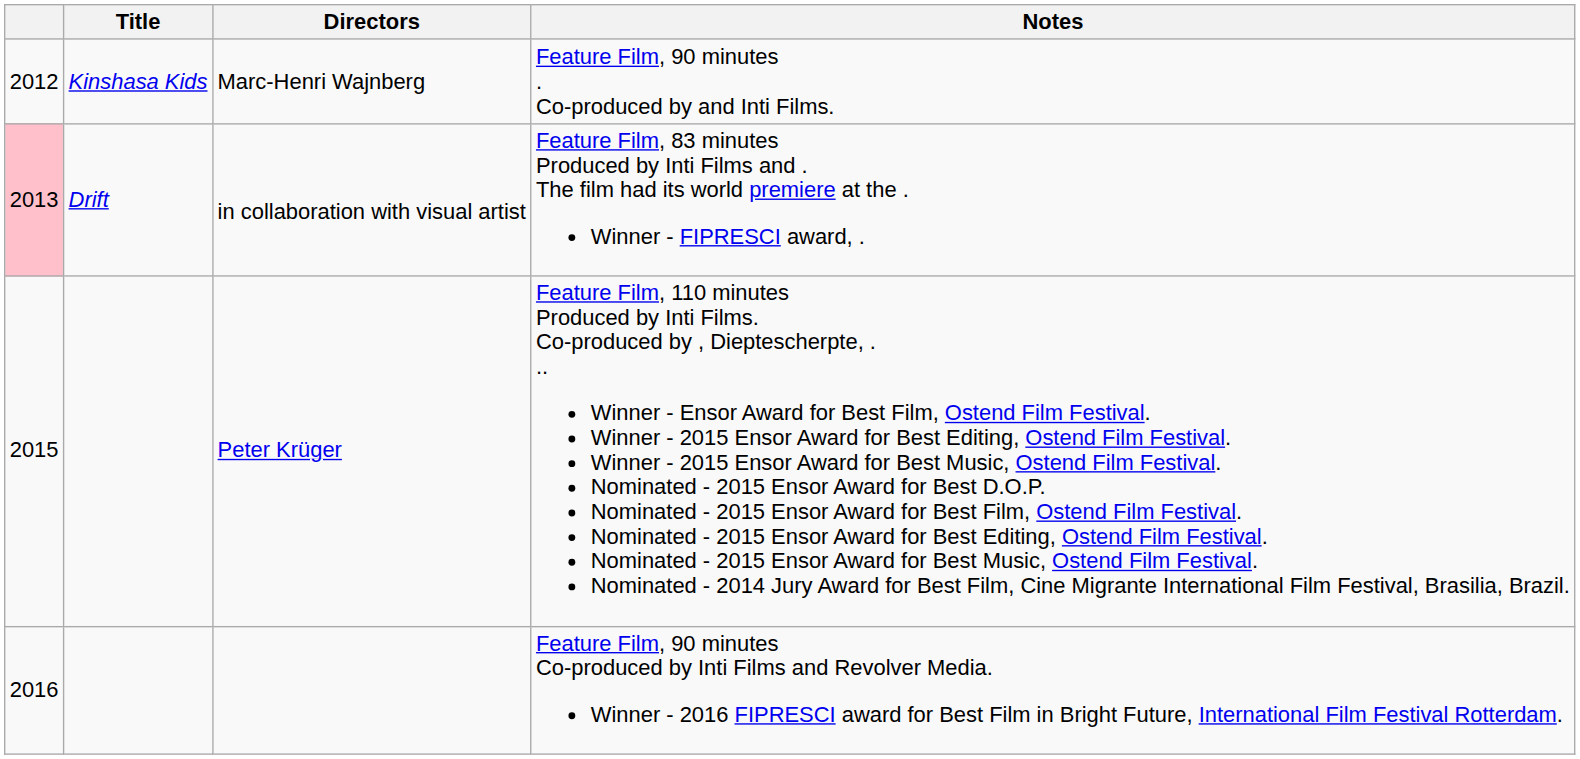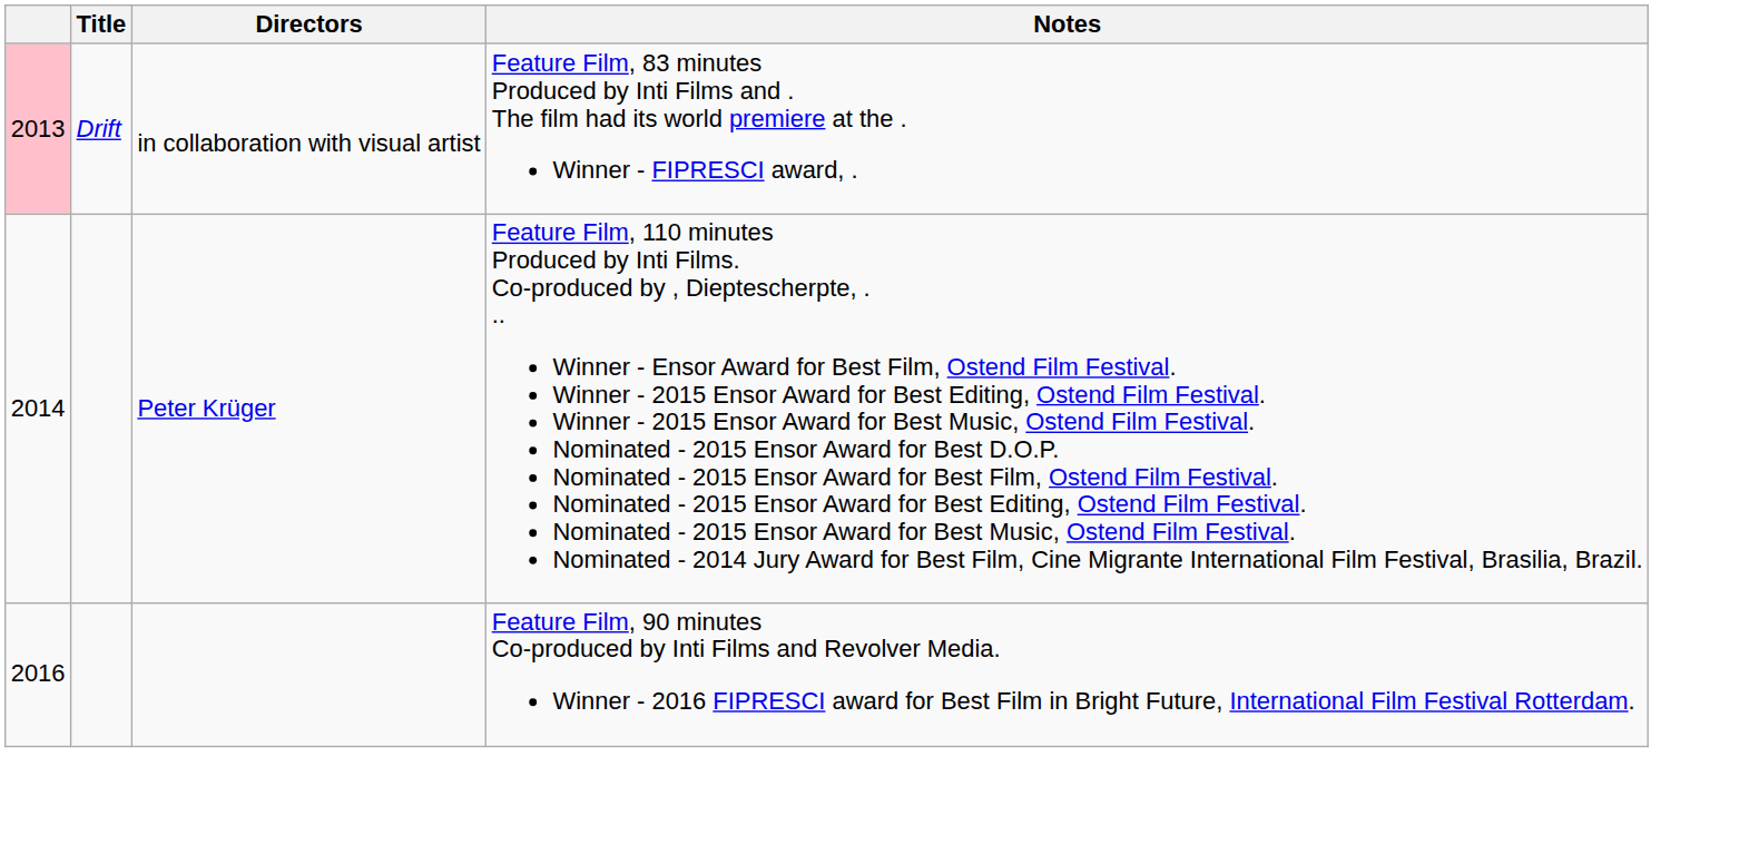- row: 2012 | Kinshasa Kids | Marc-Henri Wajnberg | Feature Film, 90 minutes . Co-produced by and Inti Films.
Peter Krüger | column 1: 2015 -> 2014
